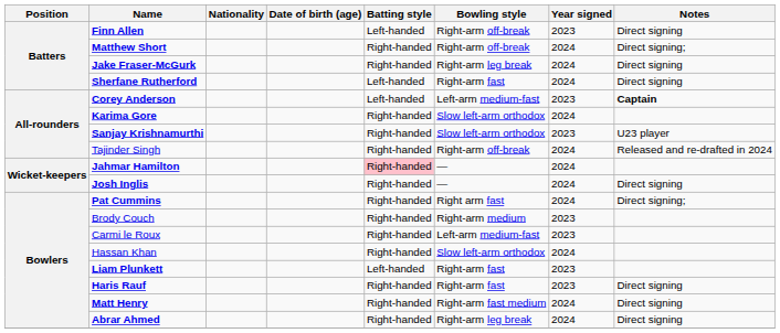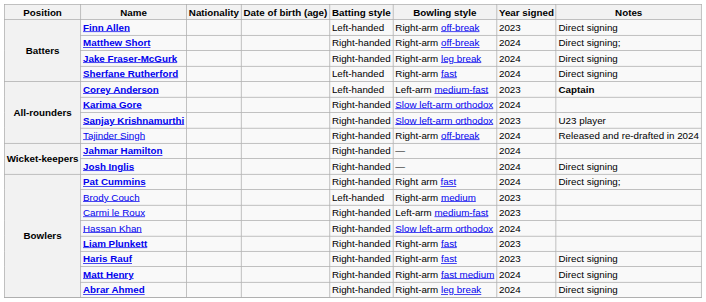Jahmar Hamilton | Batting style: pink background -> no background
Brody Couch | Batting style: Right-handed -> Left-handed
Liam Plunkett | Batting style: Left-handed -> Right-handed
